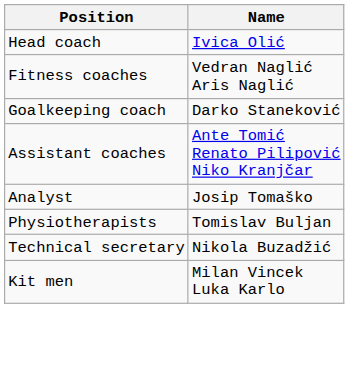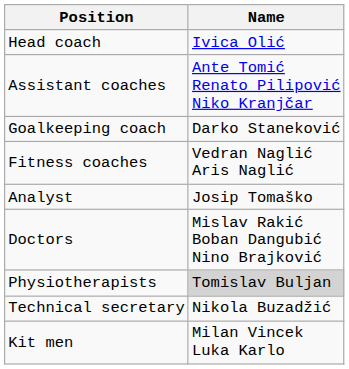rows swapped: Assistant coaches <-> Fitness coaches
+ row: Doctors | Mislav Rakić Boban Dangubić Nino Brajković
Physiotherapists | Name: no background -> lightgrey background
